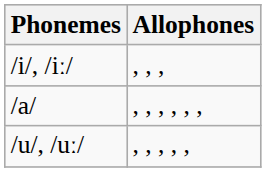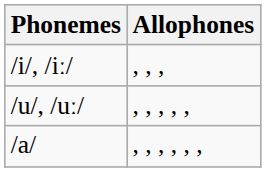rows swapped: /a/ <-> /u/, /uː/
